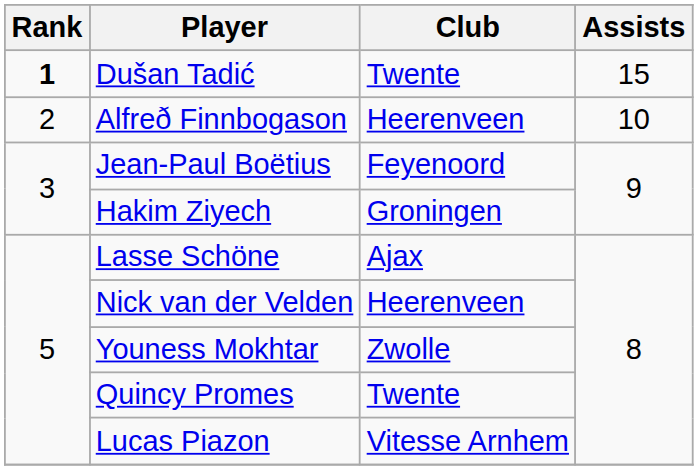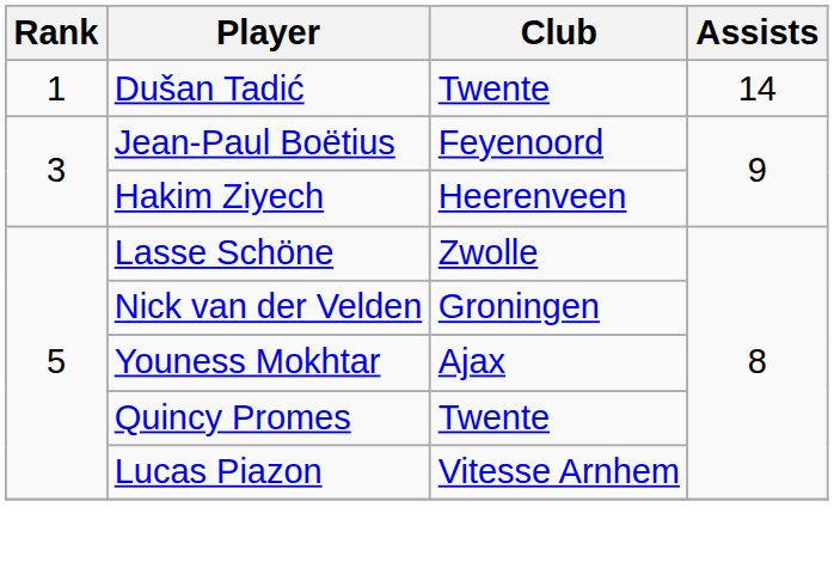Dušan Tadić | Rank: bold -> normal
Dušan Tadić | Assists: 15 -> 14
- row: 2 | Alfreð Finnbogason | Heerenveen | 10
Hakim Ziyech | Club: Groningen -> Heerenveen
Lasse Schöne | Club: Ajax -> Zwolle
Nick van der Velden | Club: Heerenveen -> Groningen
Youness Mokhtar | Club: Zwolle -> Ajax
